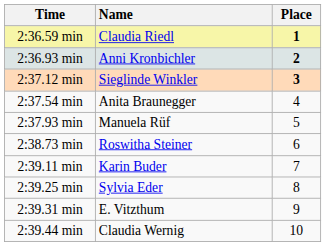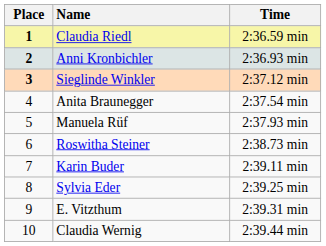columns swapped: Place <-> Time
